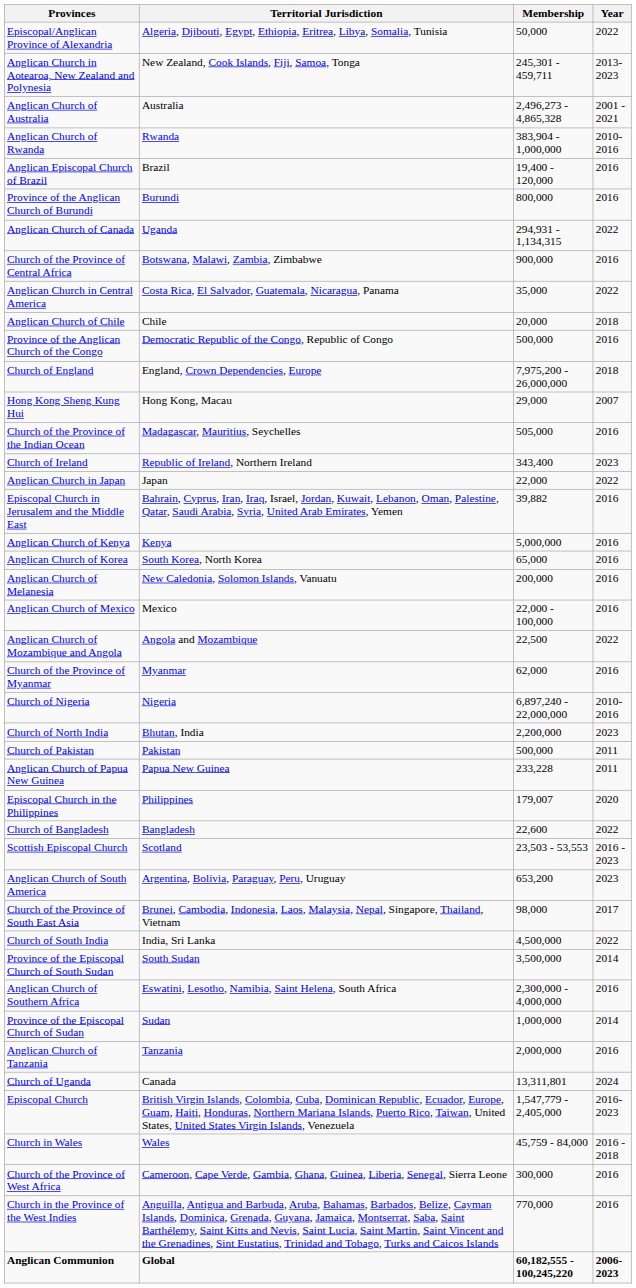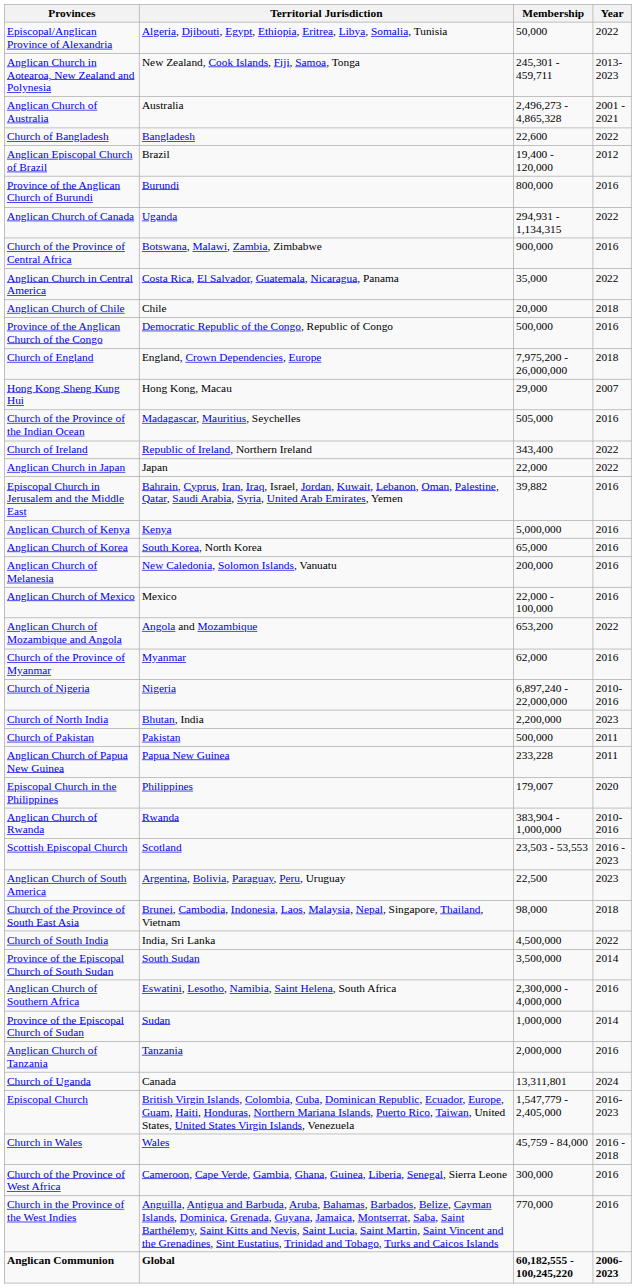rows swapped: Church of Bangladesh <-> Anglican Church of Rwanda
Anglican Episcopal Church of Brazil | Year: 2016 -> 2012
Church of Ireland | Year: 2023 -> 2022
Anglican Church of Mozambique and Angola | Membership: 22,500 -> 653,200
Anglican Church of South America | Membership: 653,200 -> 22,500
Church of the Province of South East Asia | Year: 2017 -> 2018
